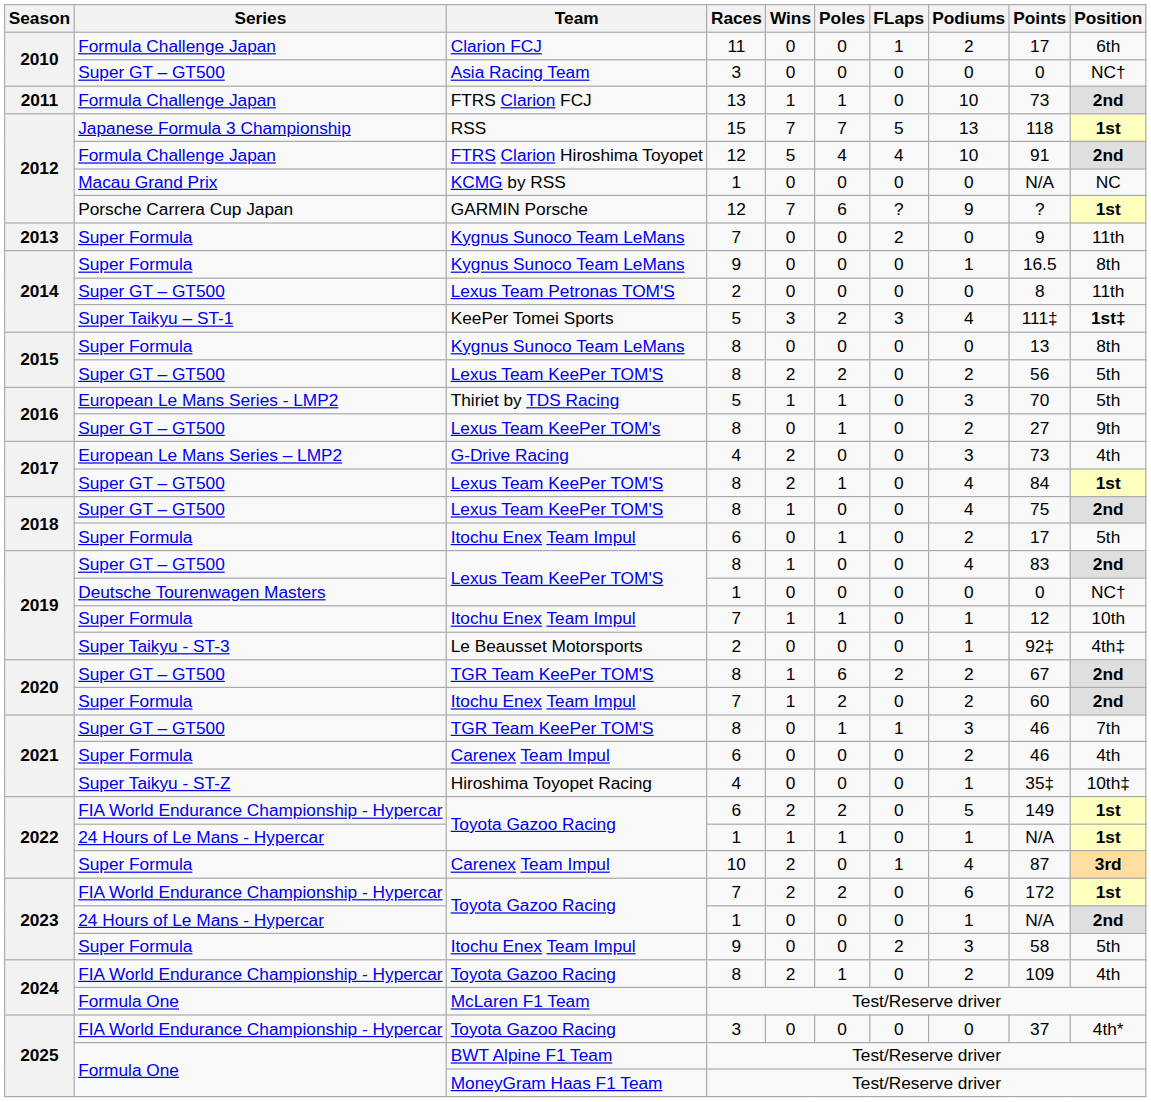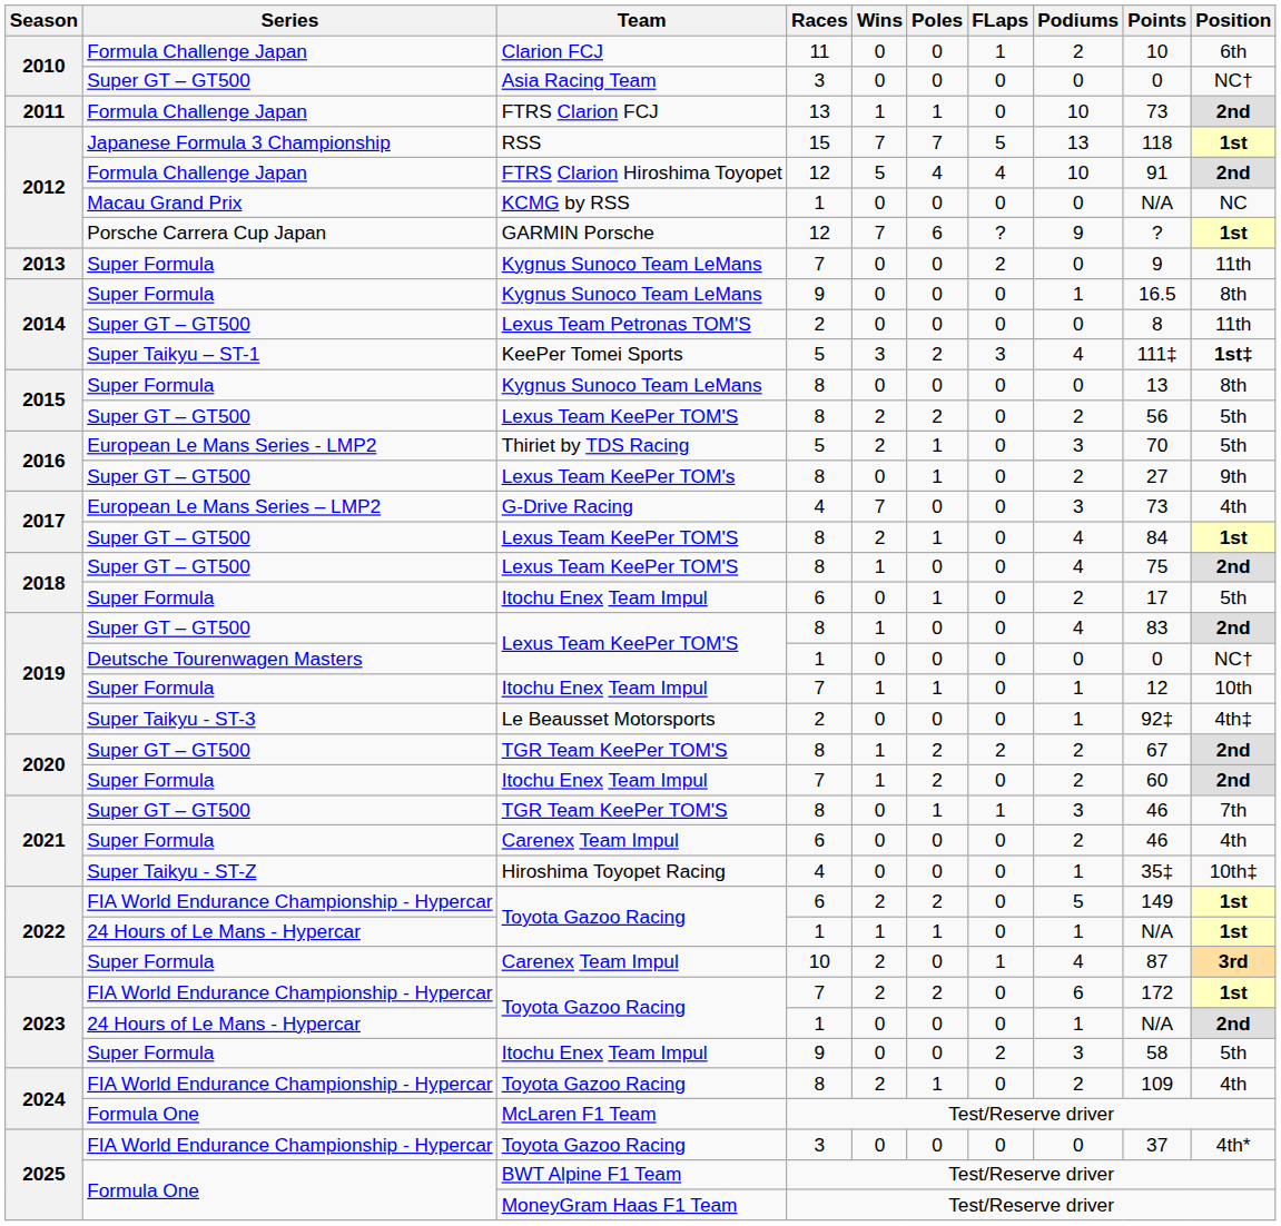Clarion FCJ | Points: 17 -> 10
Thiriet by TDS Racing | Wins: 1 -> 2
G-Drive Racing | Wins: 2 -> 7
2020 / TGR Team KeePer TOM'S | Poles: 6 -> 2
